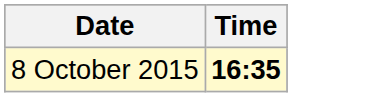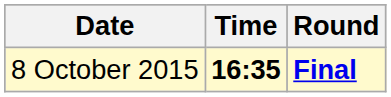+ column: Round | Final
